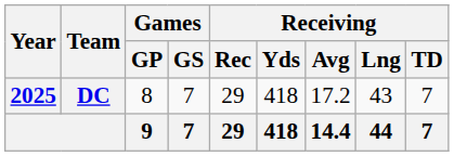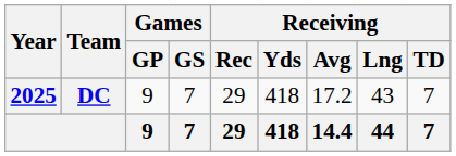DC | Games / GP: 8 -> 9
